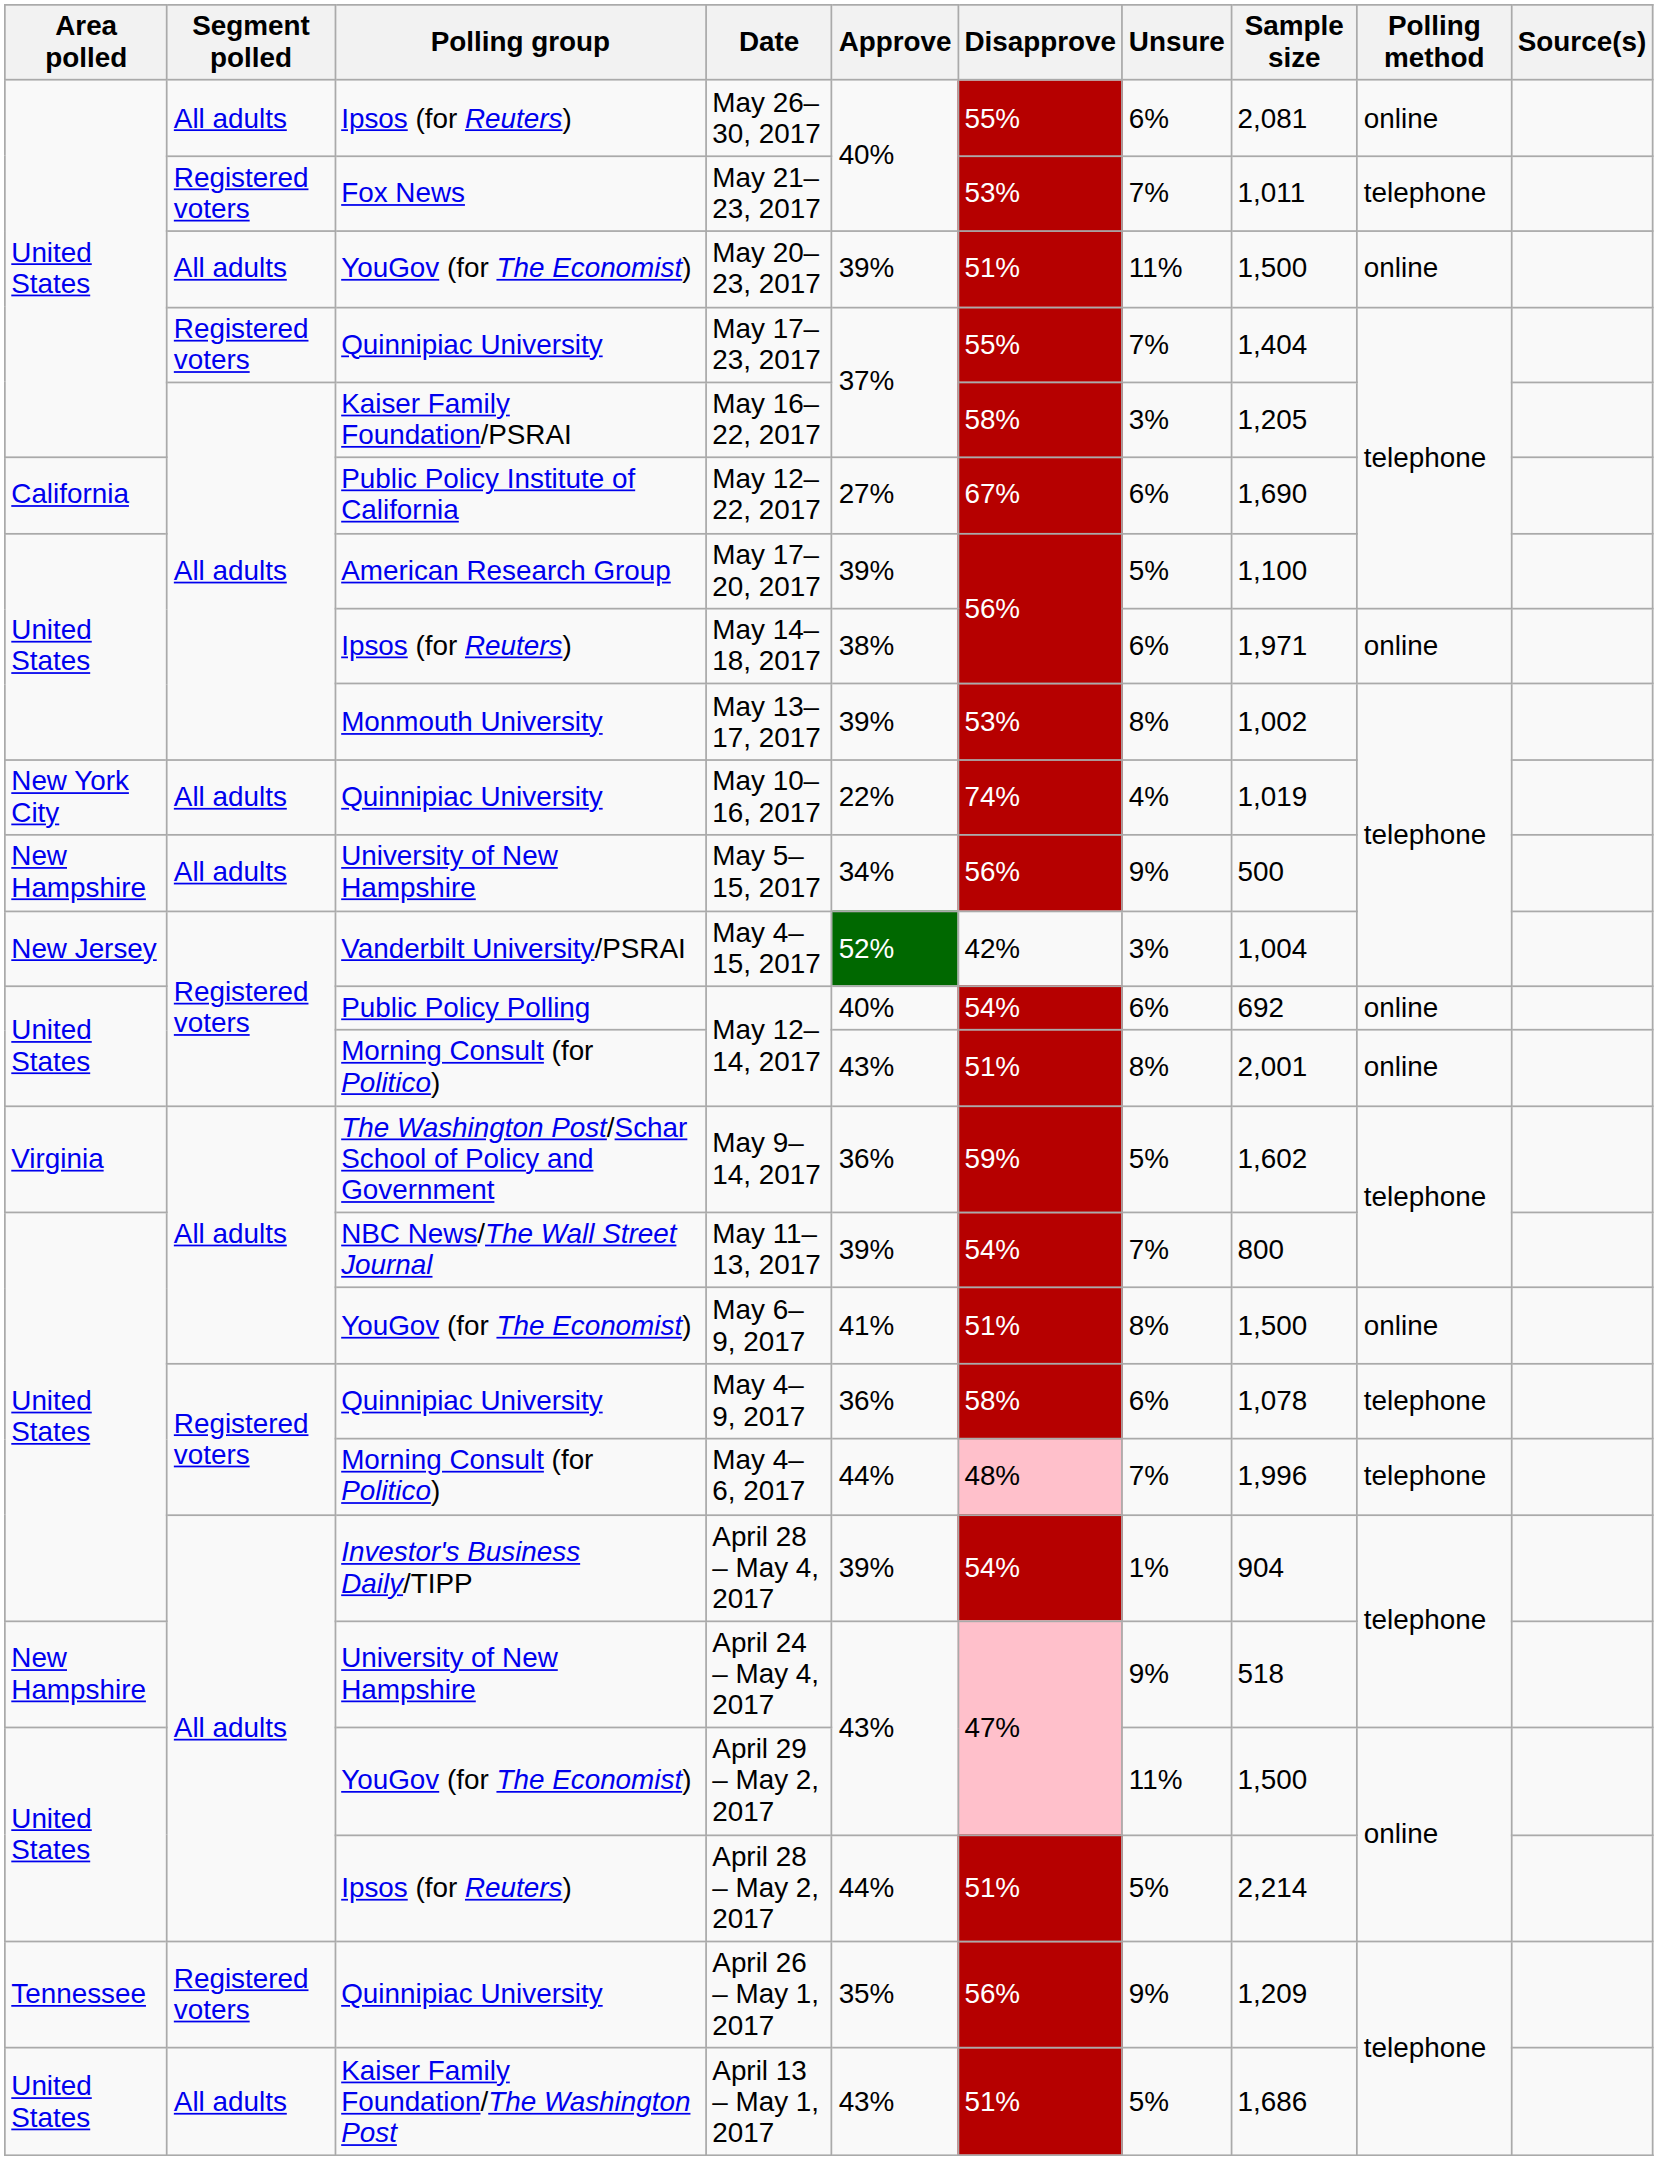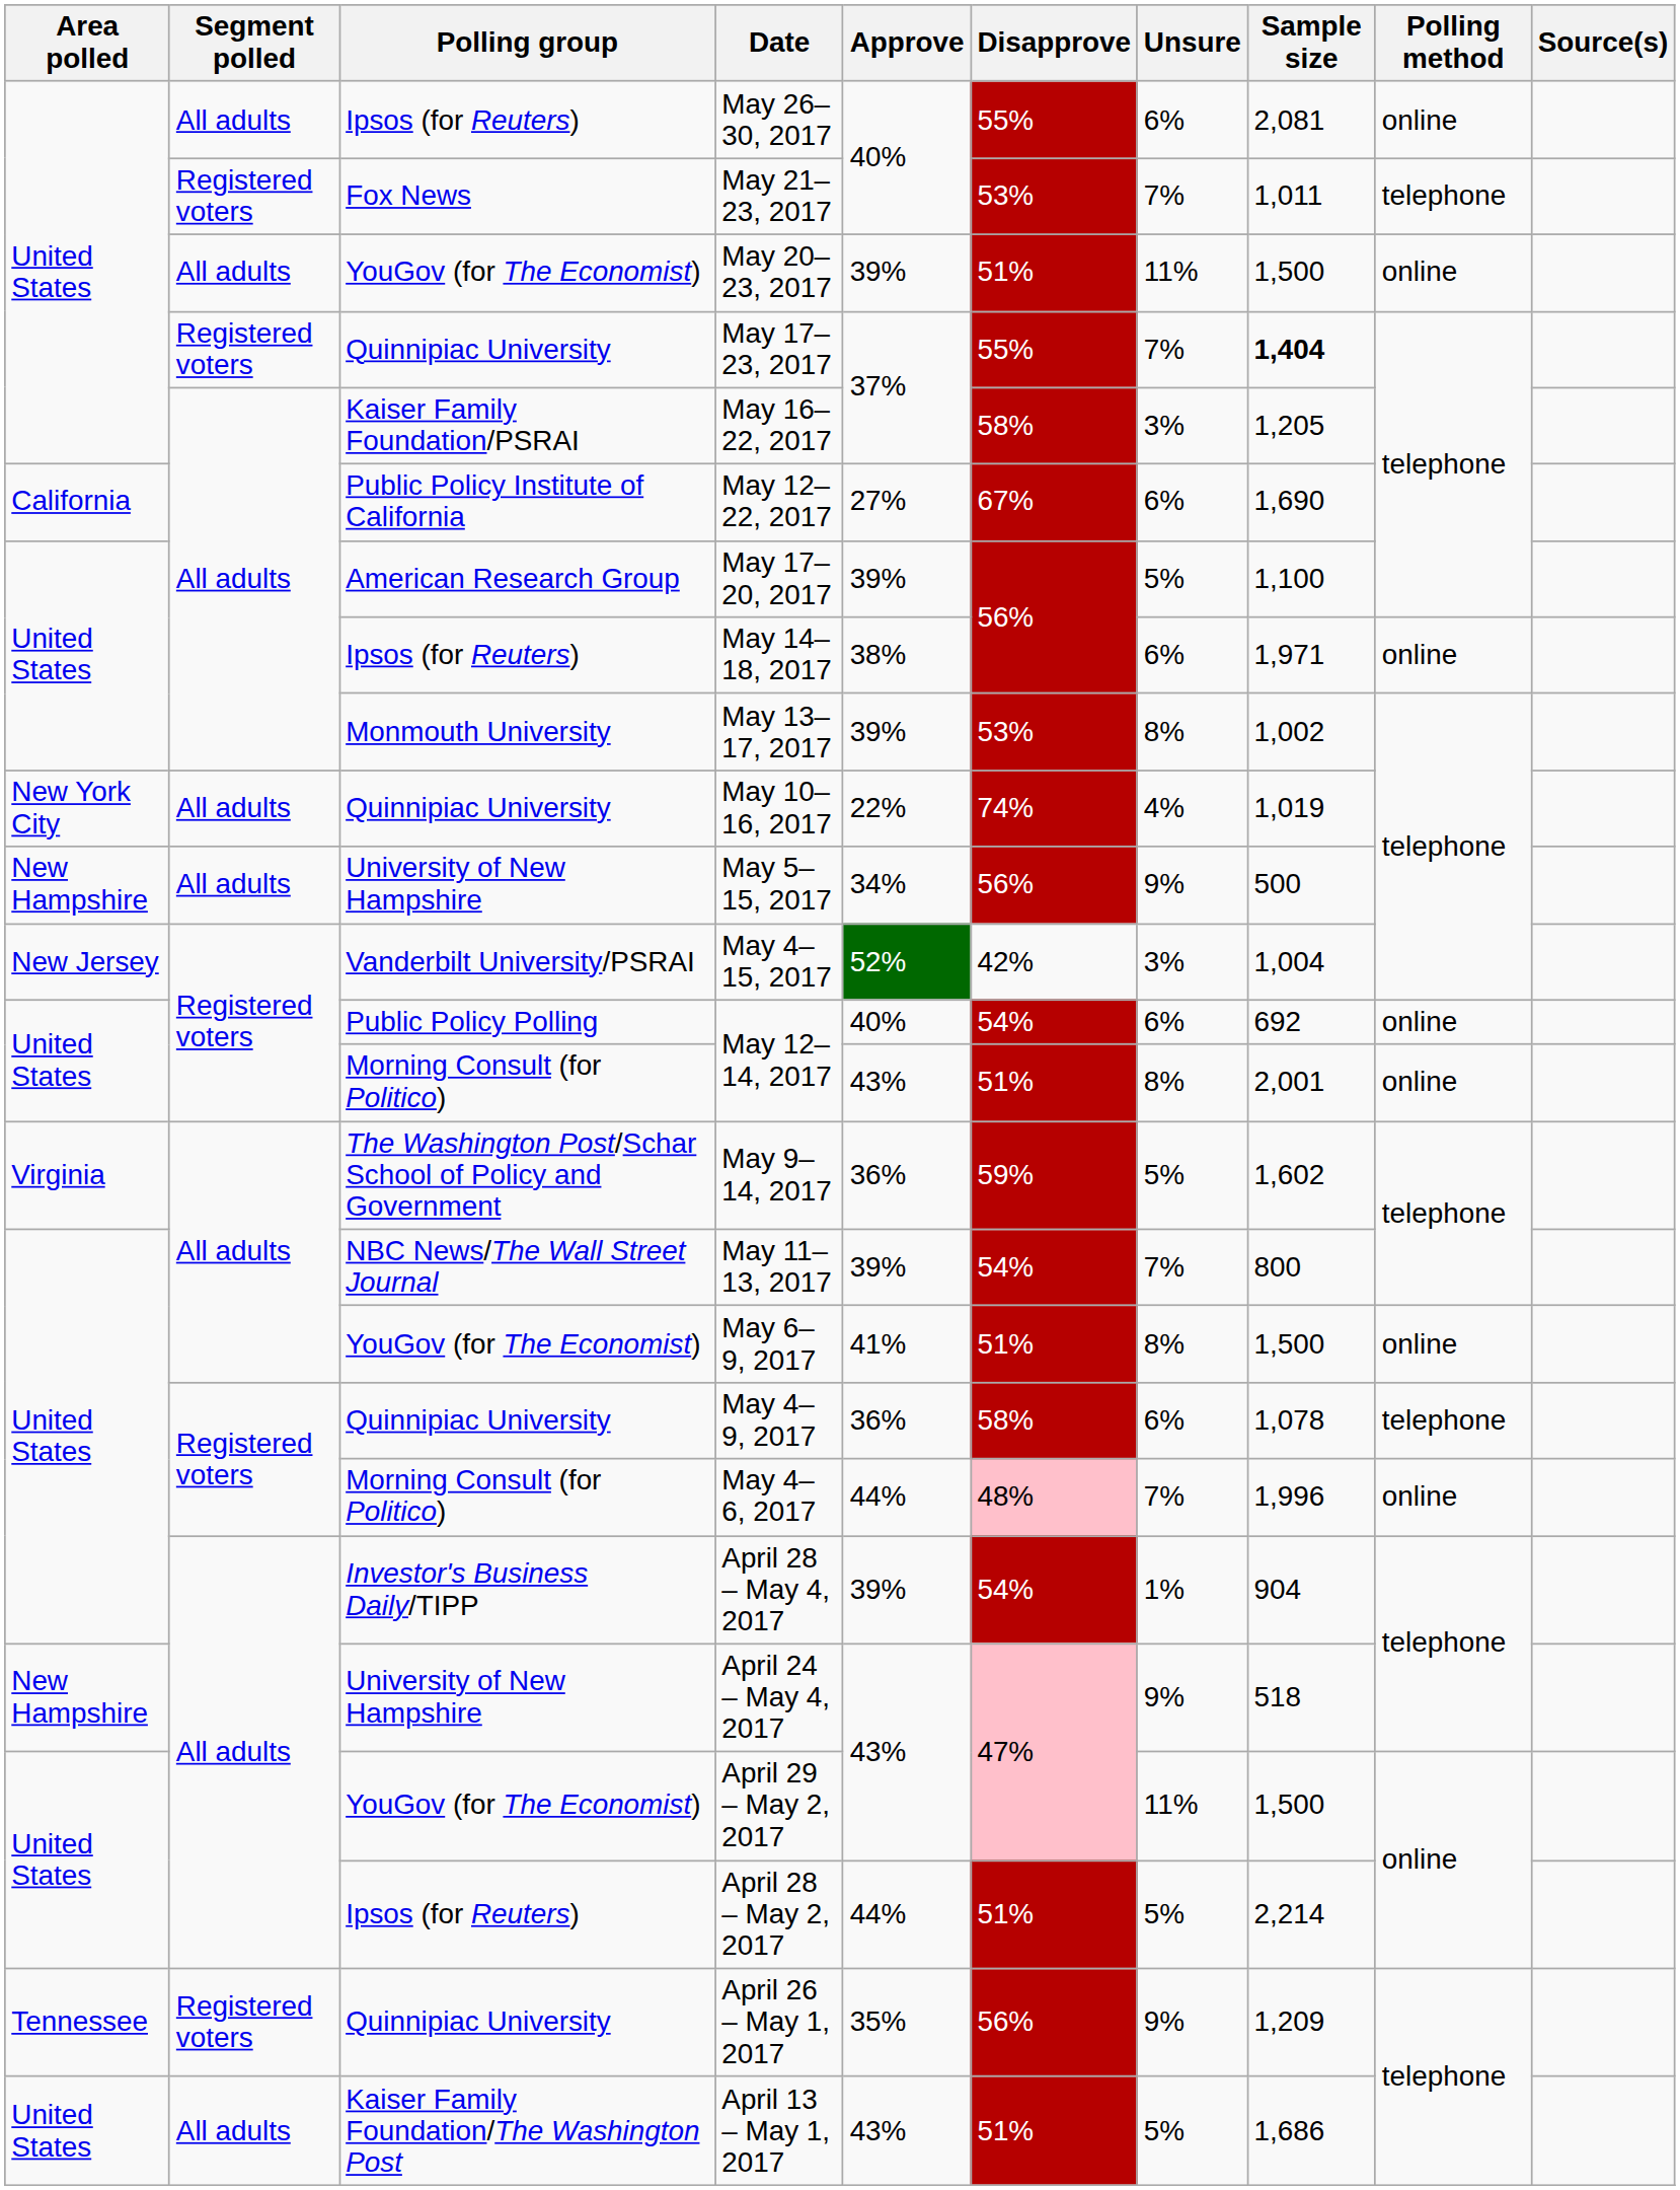May 17–23, 2017 | Sample size: normal -> bold
May 4–6, 2017 | Polling method: telephone -> online
